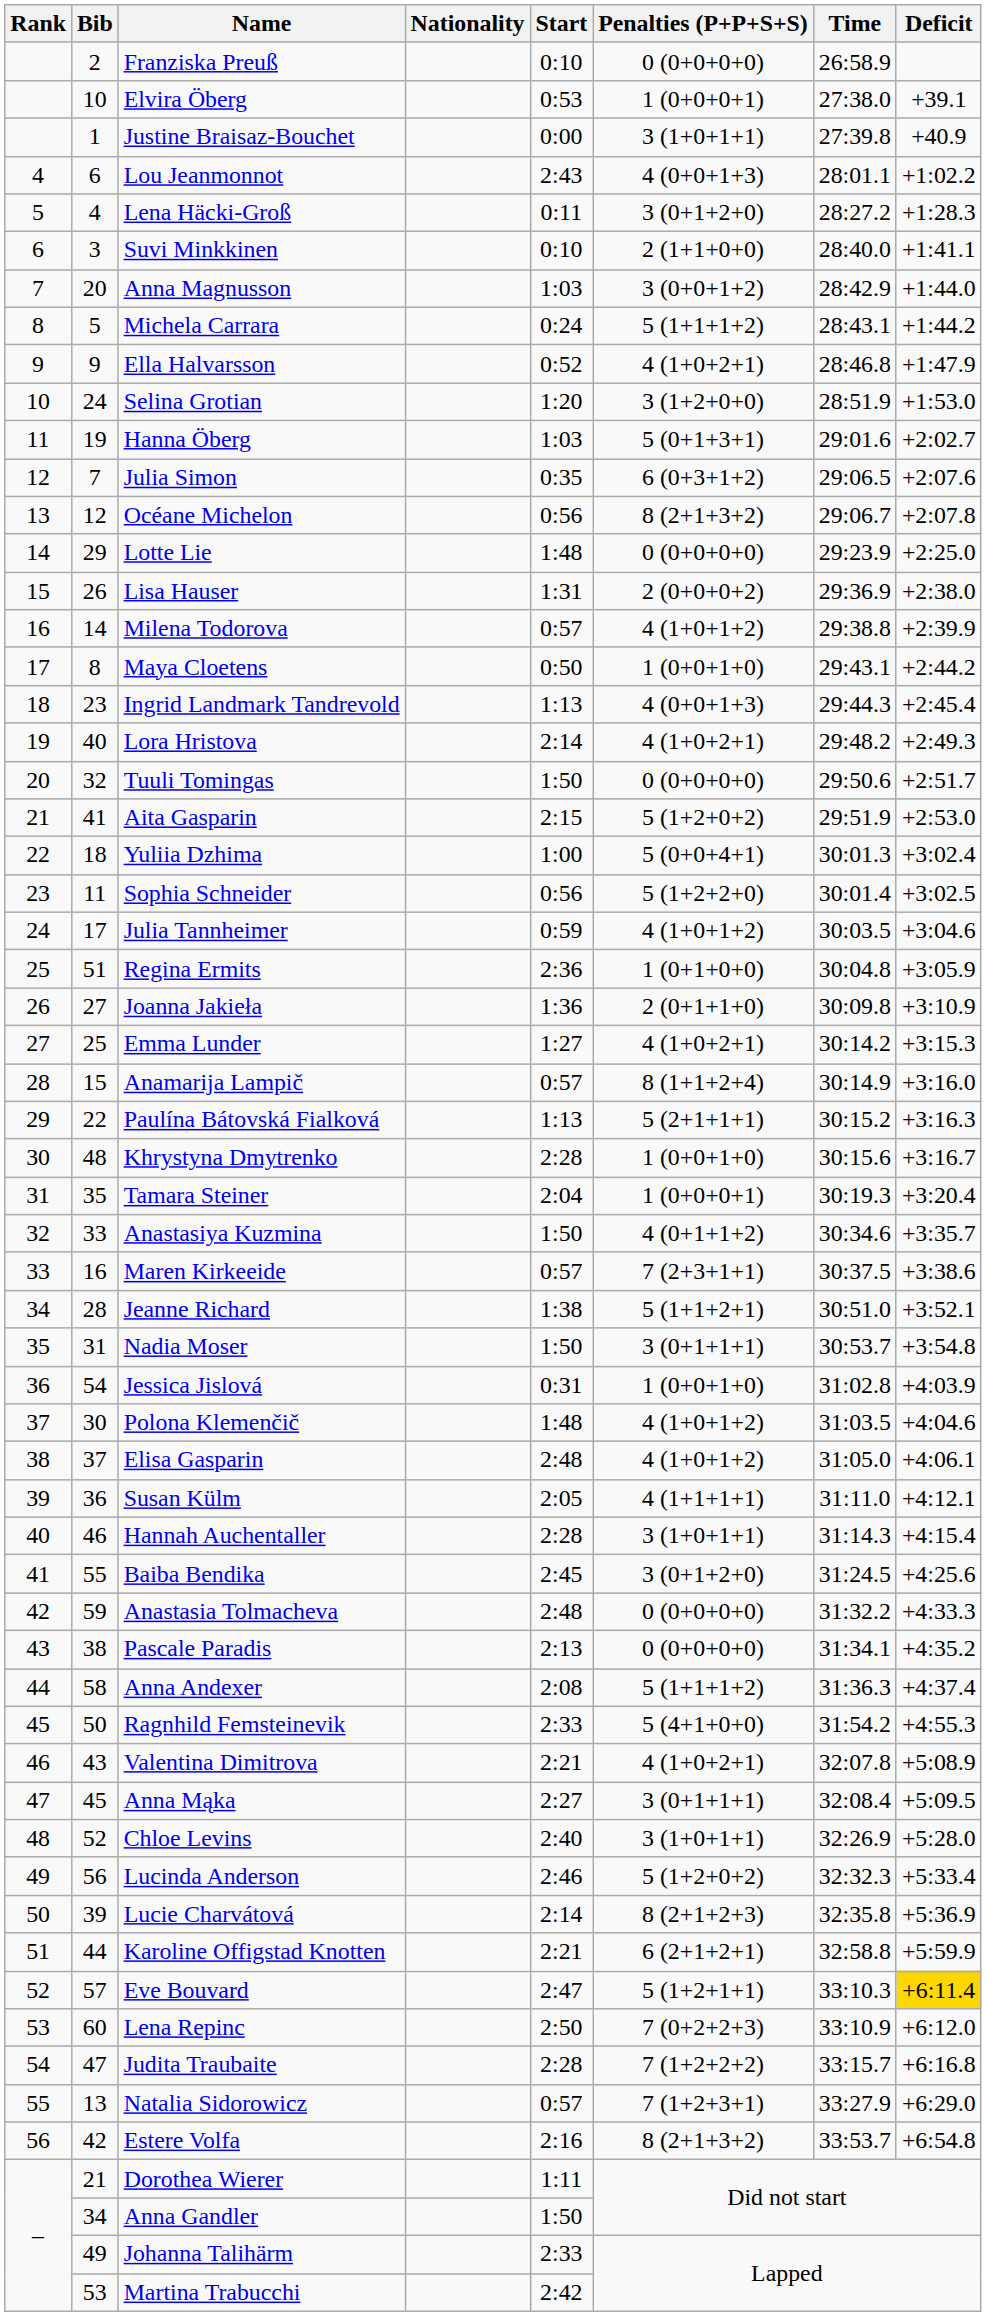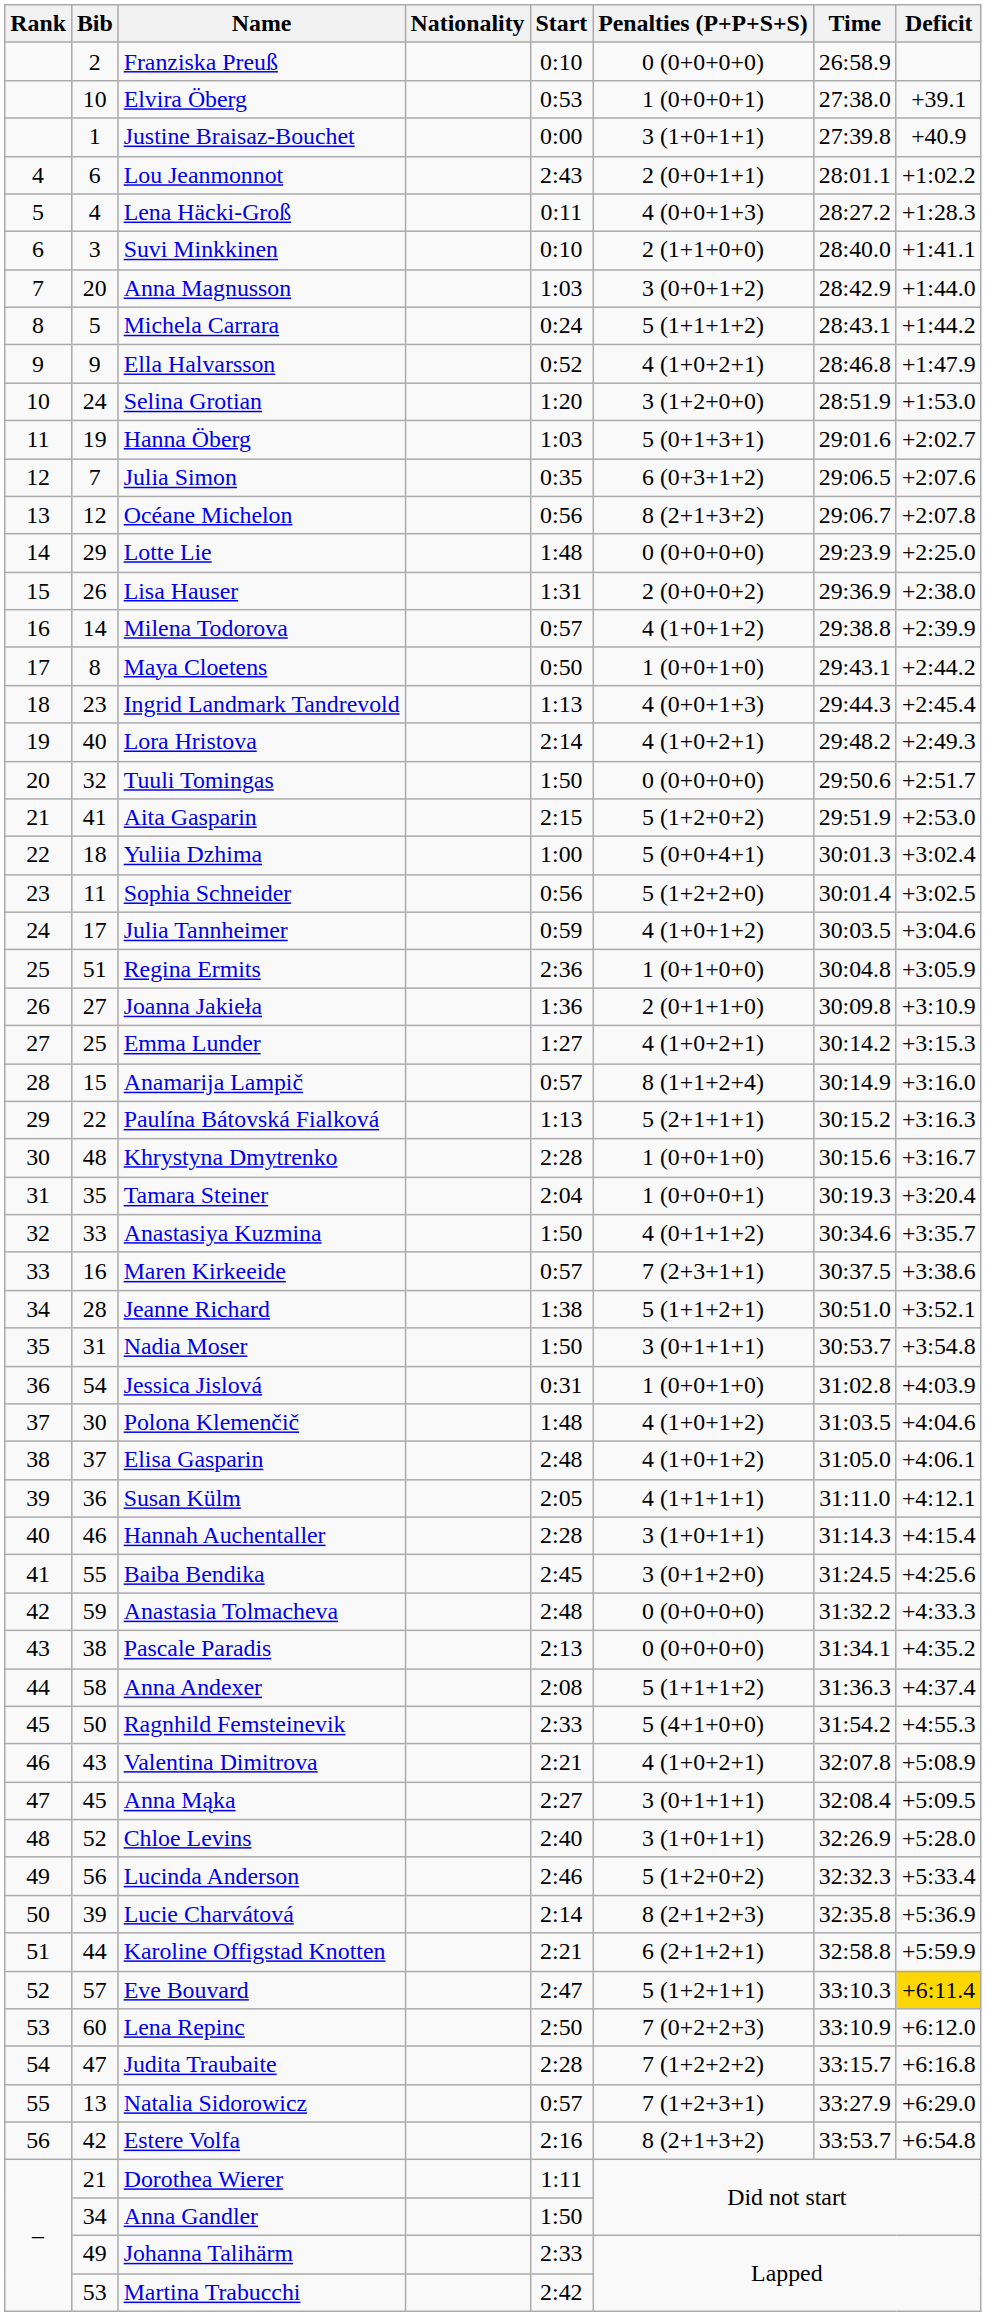Lou Jeanmonnot | Penalties (P+P+S+S): 4 (0+0+1+3) -> 2 (0+0+1+1)
Lena Häcki-Groß | Penalties (P+P+S+S): 3 (0+1+2+0) -> 4 (0+0+1+3)
